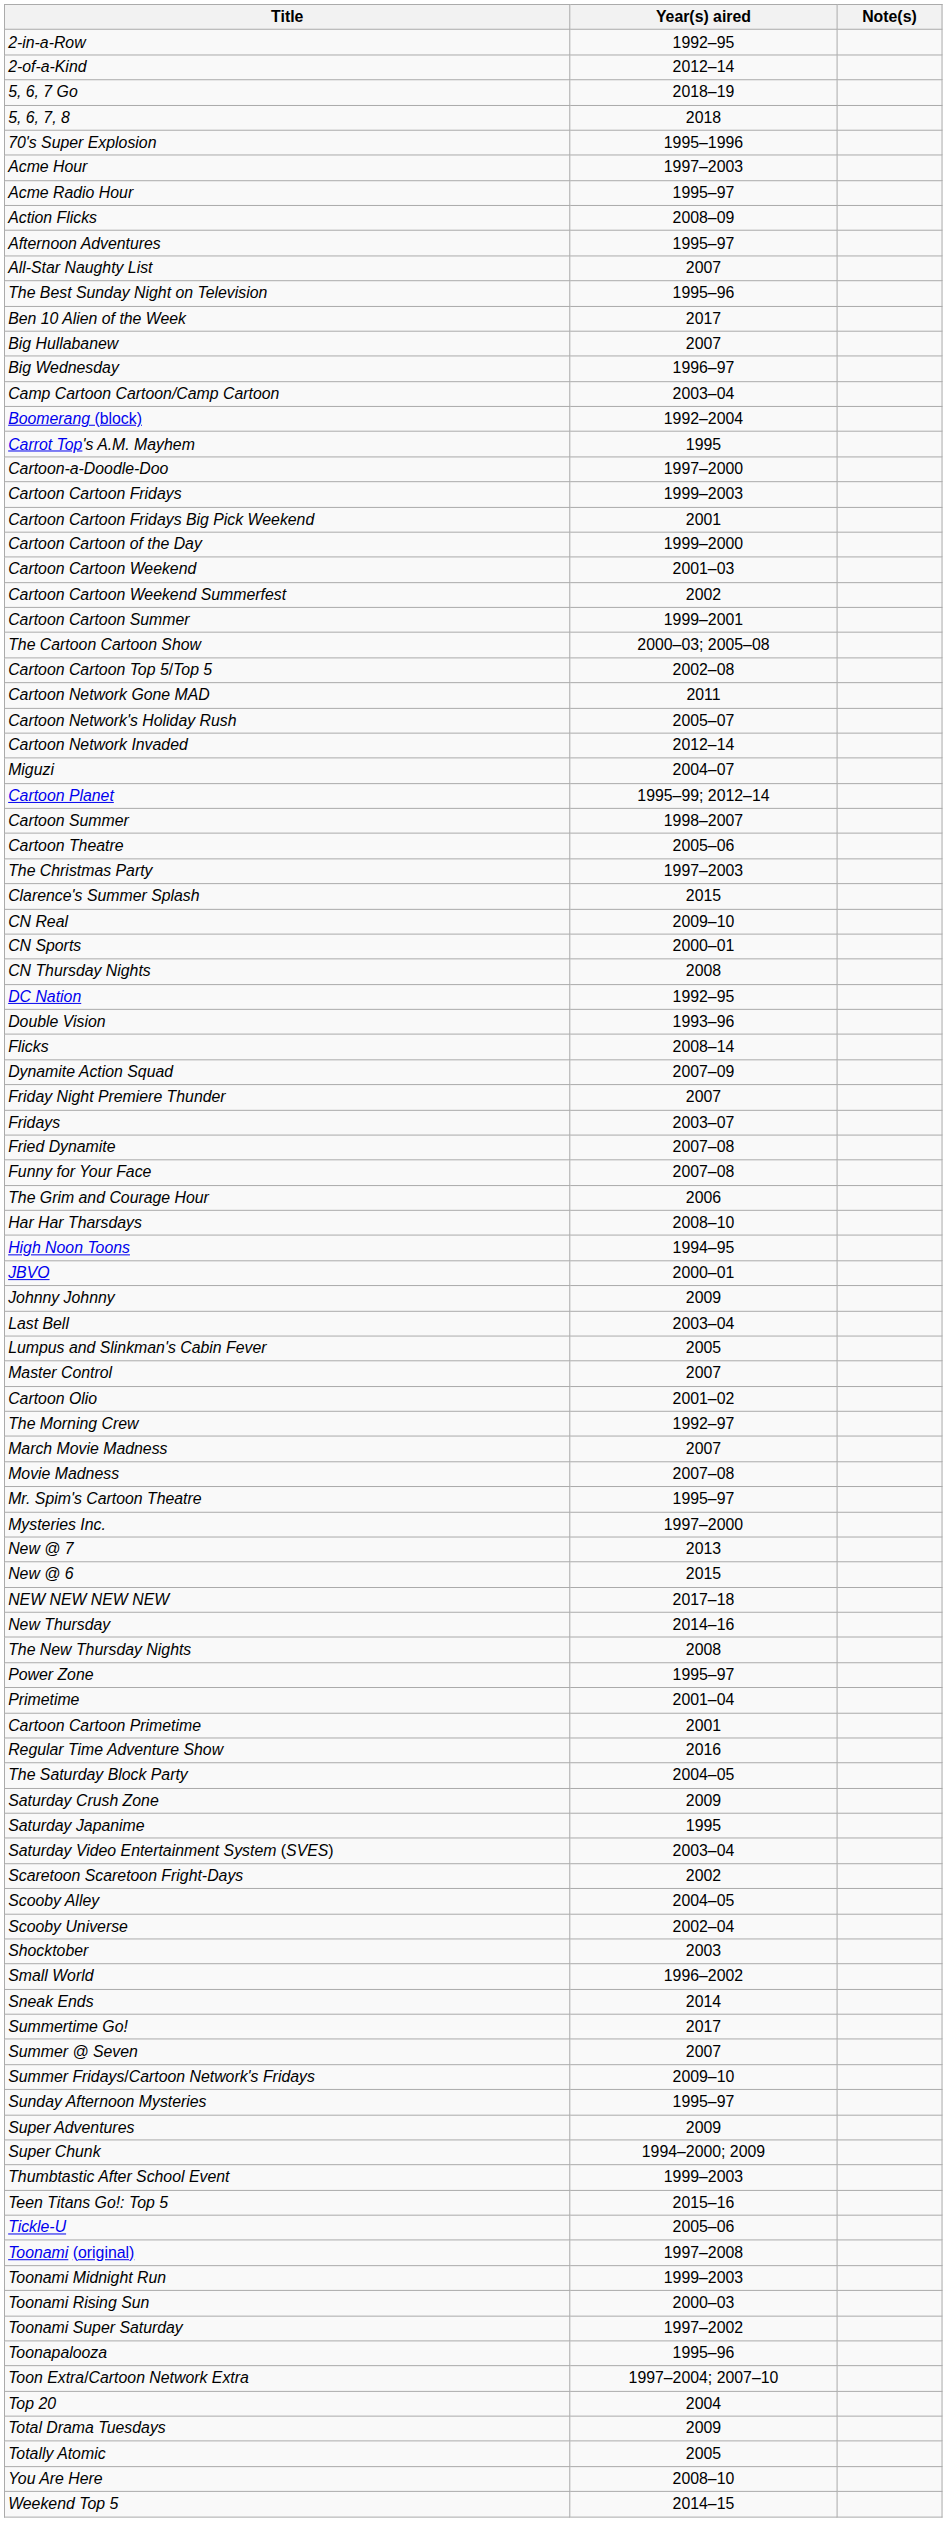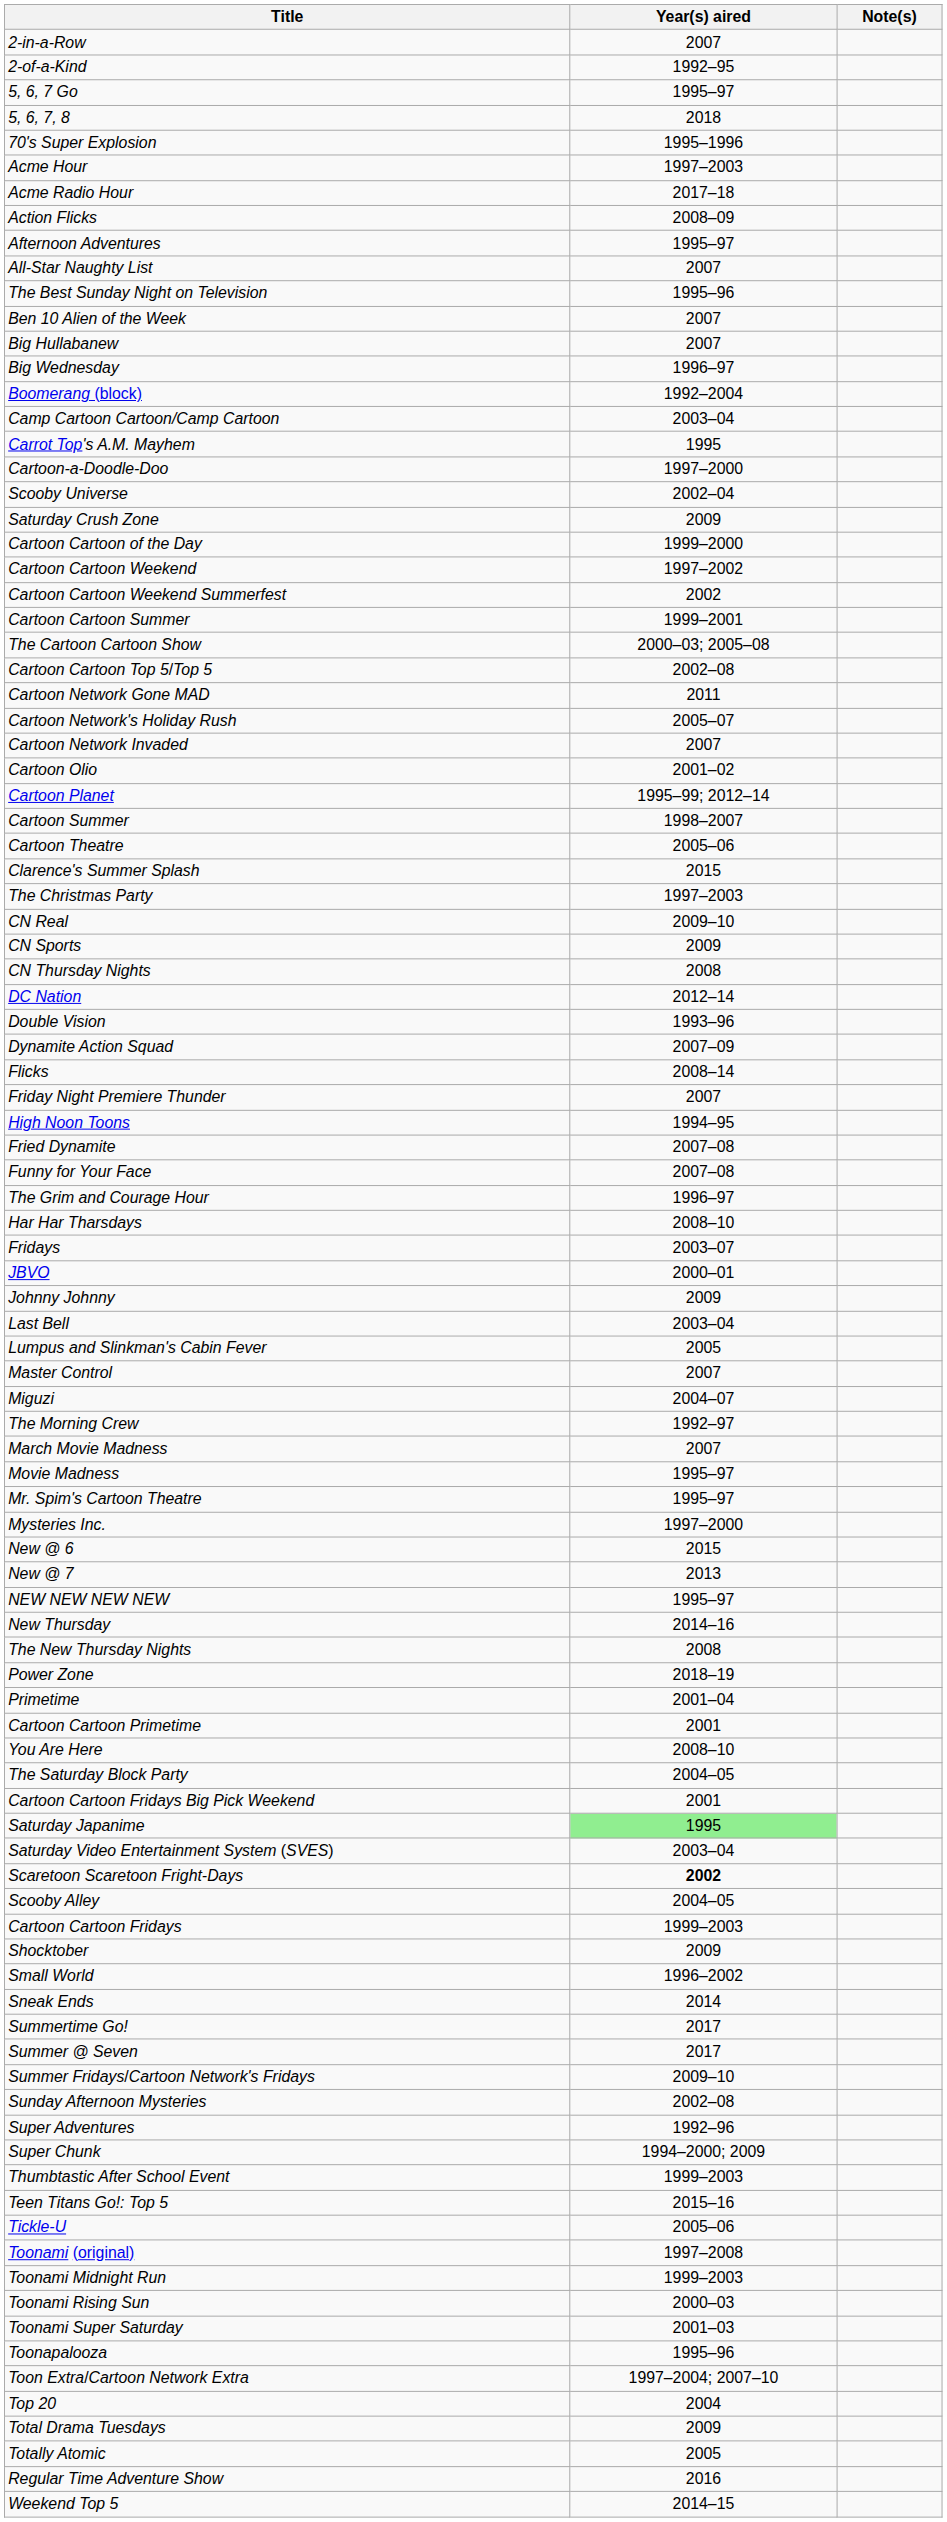2-in-a-Row | Year(s) aired: 1992–95 -> 2007
2-of-a-Kind | Year(s) aired: 2012–14 -> 1992–95
5, 6, 7 Go | Year(s) aired: 2018–19 -> 1995–97
Acme Radio Hour | Year(s) aired: 1995–97 -> 2017–18
Ben 10 Alien of the Week | Year(s) aired: 2017 -> 2007
rows swapped: Boomerang (block) <-> Camp Cartoon Cartoon/Camp Cartoon
rows swapped: Cartoon Cartoon Fridays <-> Scooby Universe
rows swapped: Cartoon Cartoon Fridays Big Pick Weekend <-> Saturday Crush Zone
Cartoon Cartoon Weekend | Year(s) aired: 2001–03 -> 1997–2002
Cartoon Network Invaded | Year(s) aired: 2012–14 -> 2007
rows swapped: Cartoon Olio <-> Miguzi
rows swapped: Clarence's Summer Splash <-> The Christmas Party
CN Sports | Year(s) aired: 2000–01 -> 2009
DC Nation | Year(s) aired: 1992–95 -> 2012–14
rows swapped: Dynamite Action Squad <-> Flicks
rows swapped: Fridays <-> High Noon Toons
The Grim and Courage Hour | Year(s) aired: 2006 -> 1996–97
Movie Madness | Year(s) aired: 2007–08 -> 1995–97
rows swapped: New @ 6 <-> New @ 7
NEW NEW NEW NEW | Year(s) aired: 2017–18 -> 1995–97
Power Zone | Year(s) aired: 1995–97 -> 2018–19
rows swapped: Regular Time Adventure Show <-> You Are Here
Saturday Japanime | Year(s) aired: no background -> lightgreen background
Scaretoon Scaretoon Fright-Days | Year(s) aired: normal -> bold
Shocktober | Year(s) aired: 2003 -> 2009
Summer @ Seven | Year(s) aired: 2007 -> 2017
Sunday Afternoon Mysteries | Year(s) aired: 1995–97 -> 2002–08
Super Adventures | Year(s) aired: 2009 -> 1992–96
Toonami Super Saturday | Year(s) aired: 1997–2002 -> 2001–03
